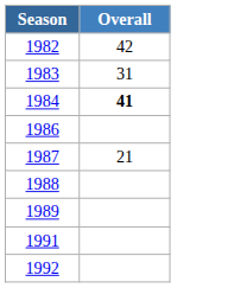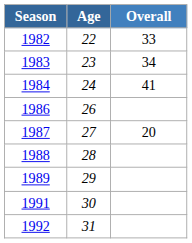+ column: Age | 22 | 23 | 24 | 26 | 27 | 28 | 29 | 30 | 31
1982 | Overall: 42 -> 33
1983 | Overall: 31 -> 34
1984 | Overall: bold -> normal
1987 | Overall: 21 -> 20
